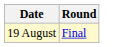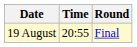+ column: Time | 20:55
